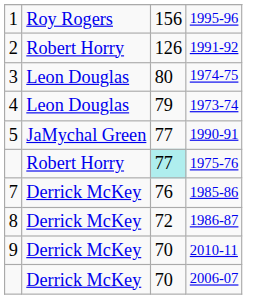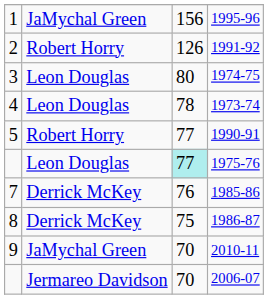1995-96 | column 2: Roy Rogers -> JaMychal Green
1973-74 | column 3: 79 -> 78
1990-91 | column 2: JaMychal Green -> Robert Horry
1975-76 | column 2: Robert Horry -> Leon Douglas
1986-87 | column 3: 72 -> 75
2010-11 | column 2: Derrick McKey -> JaMychal Green
2006-07 | column 2: Derrick McKey -> Jermareo Davidson
